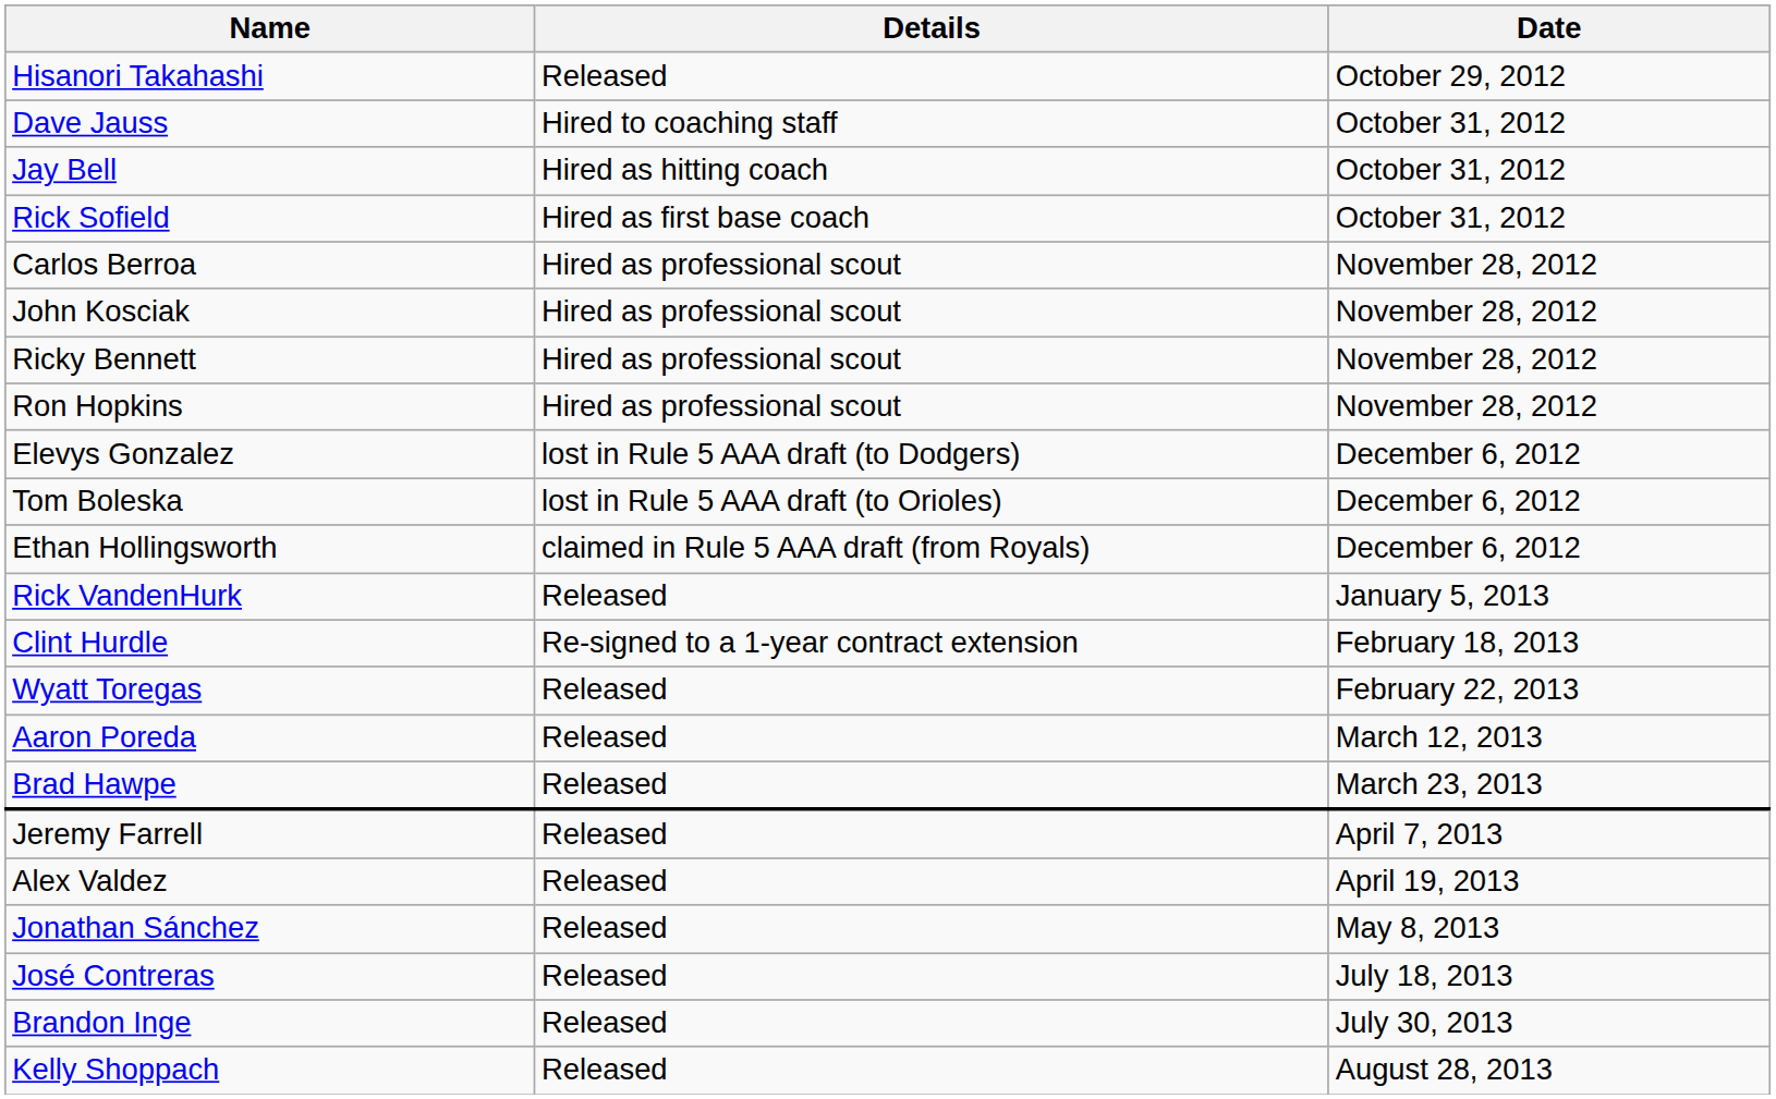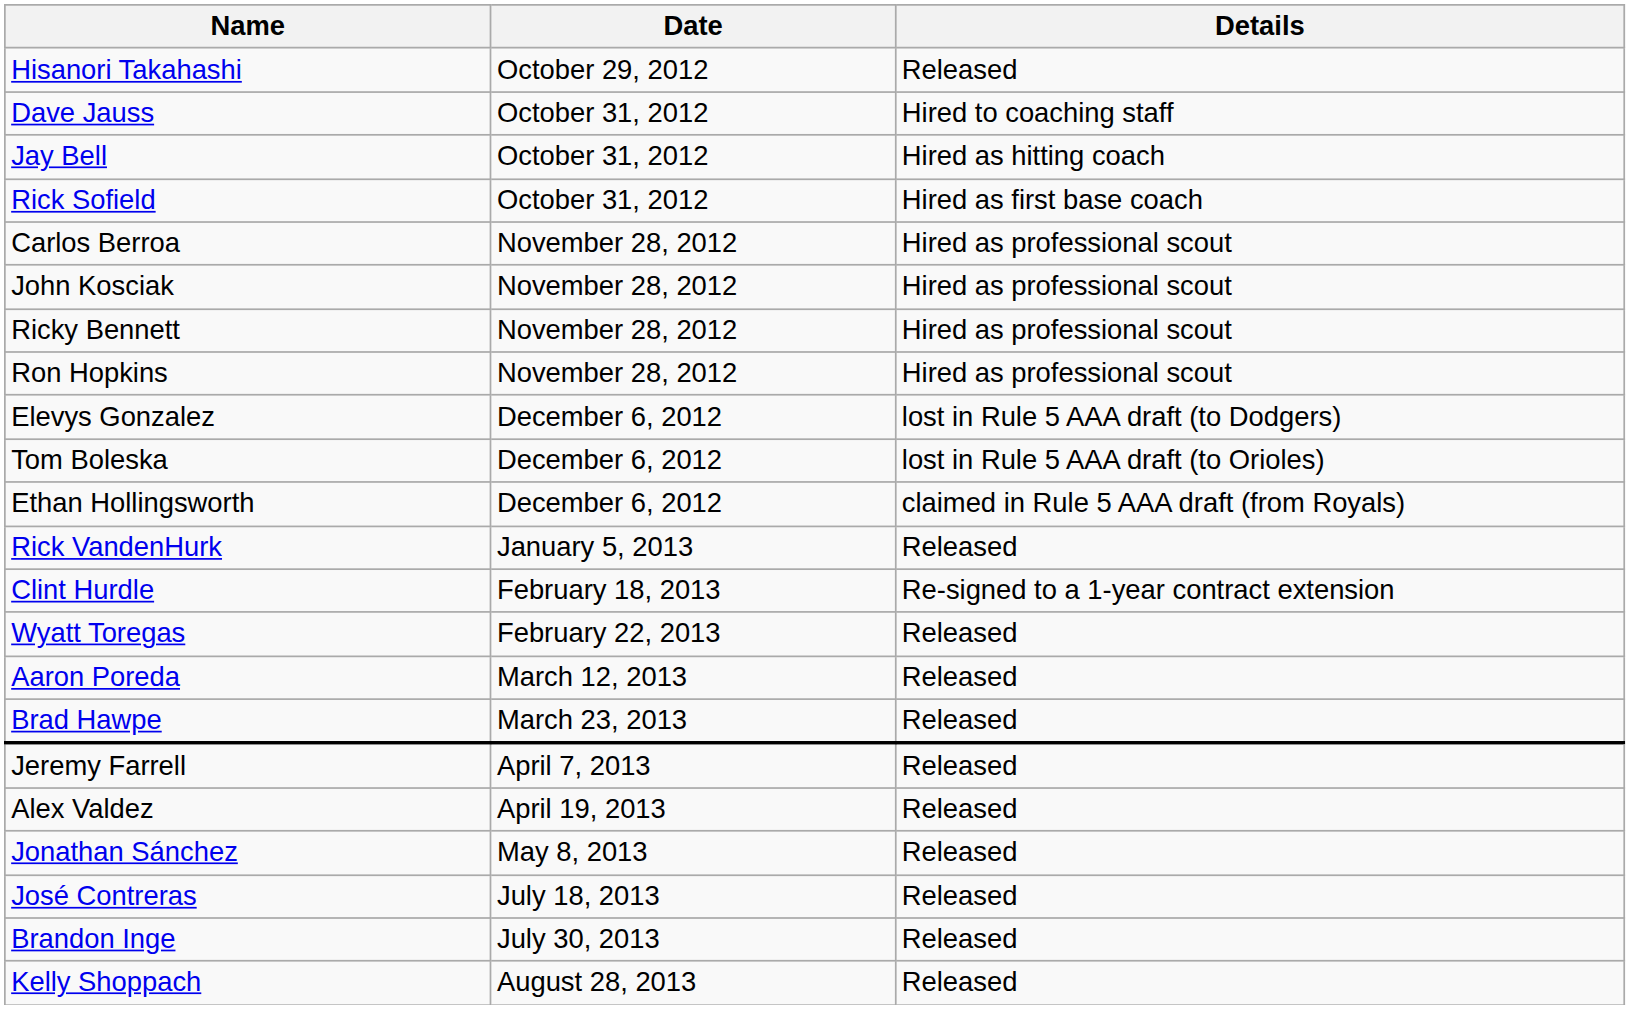columns swapped: Date <-> Details
